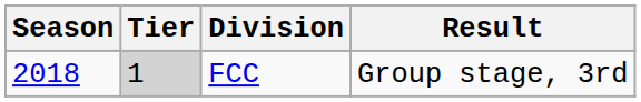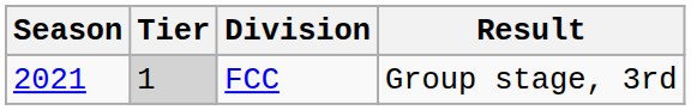FCC | Season: 2018 -> 2021
